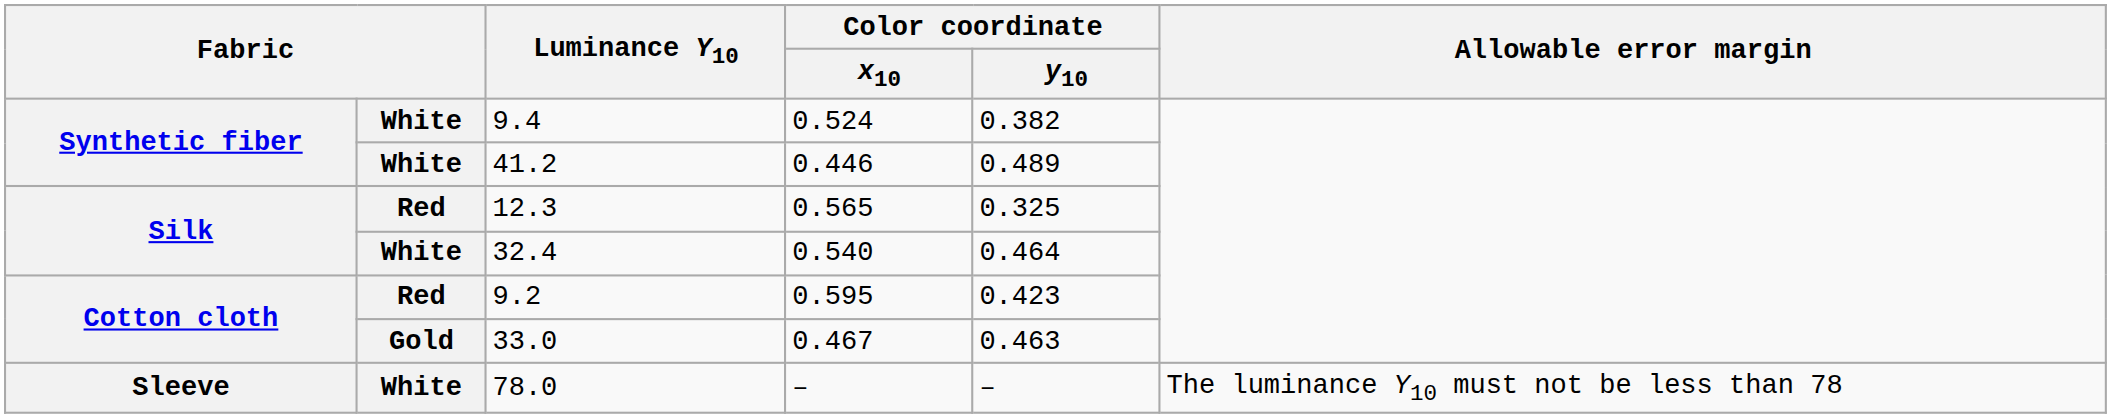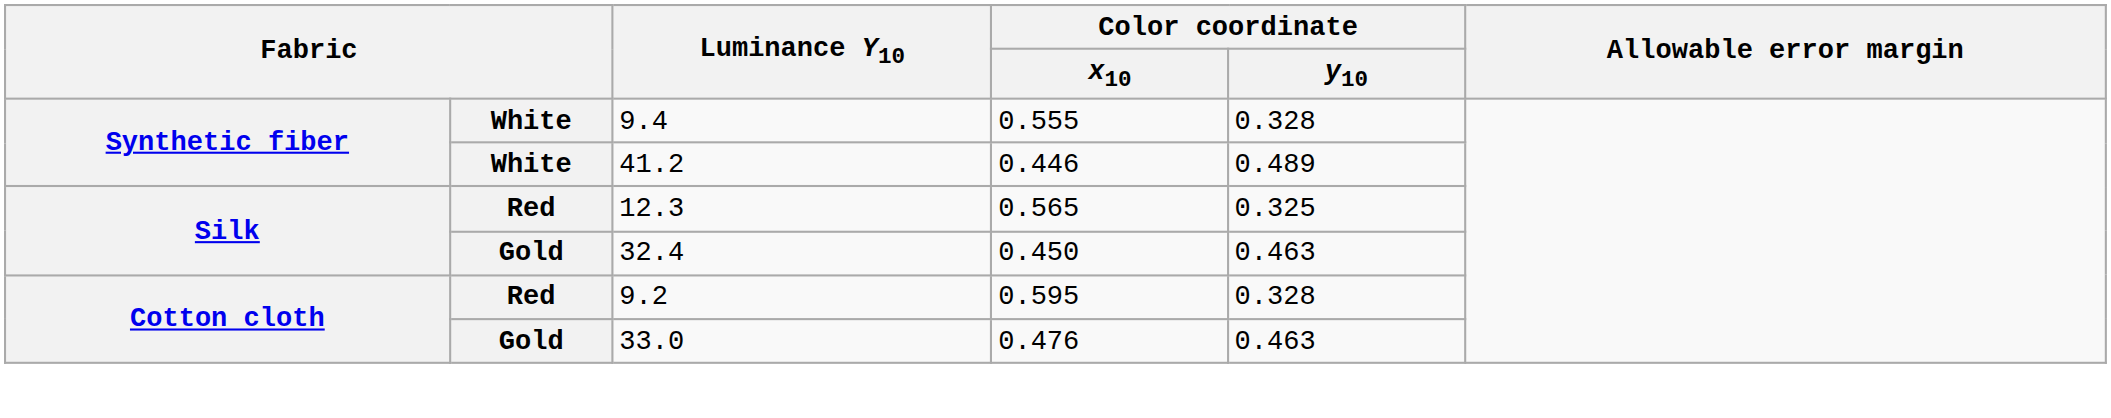9.4 | Color coordinate / x10: 0.524 -> 0.555
9.4 | Color coordinate / y10: 0.382 -> 0.328
32.4 | column 2: White -> Gold
32.4 | Color coordinate / x10: 0.540 -> 0.450
32.4 | Color coordinate / y10: 0.464 -> 0.463
9.2 | Color coordinate / y10: 0.423 -> 0.328
33.0 | Color coordinate / x10: 0.467 -> 0.476
- row: Sleeve | White | 78.0 | – | – | The luminance Y10 must not be less than 78
